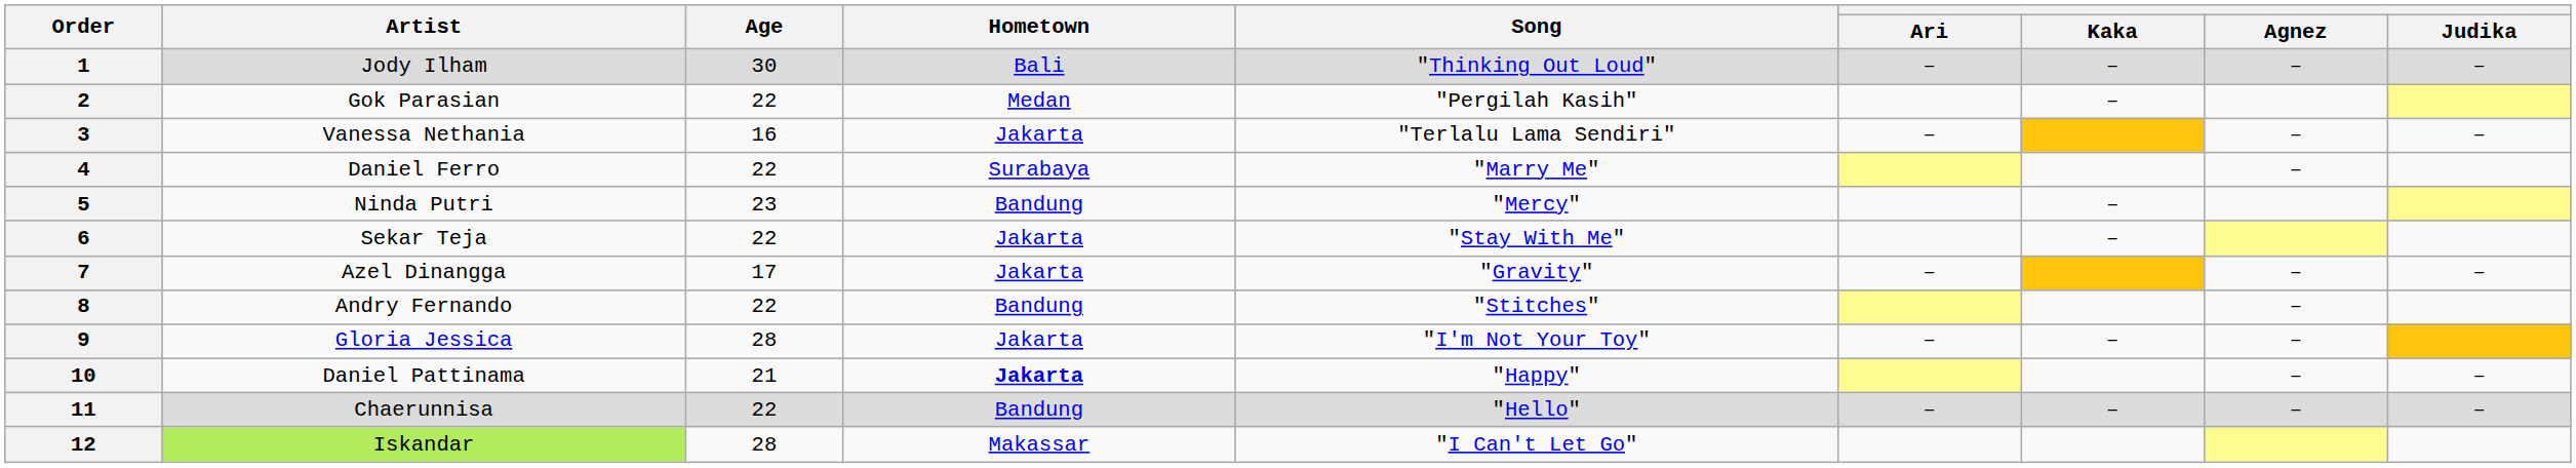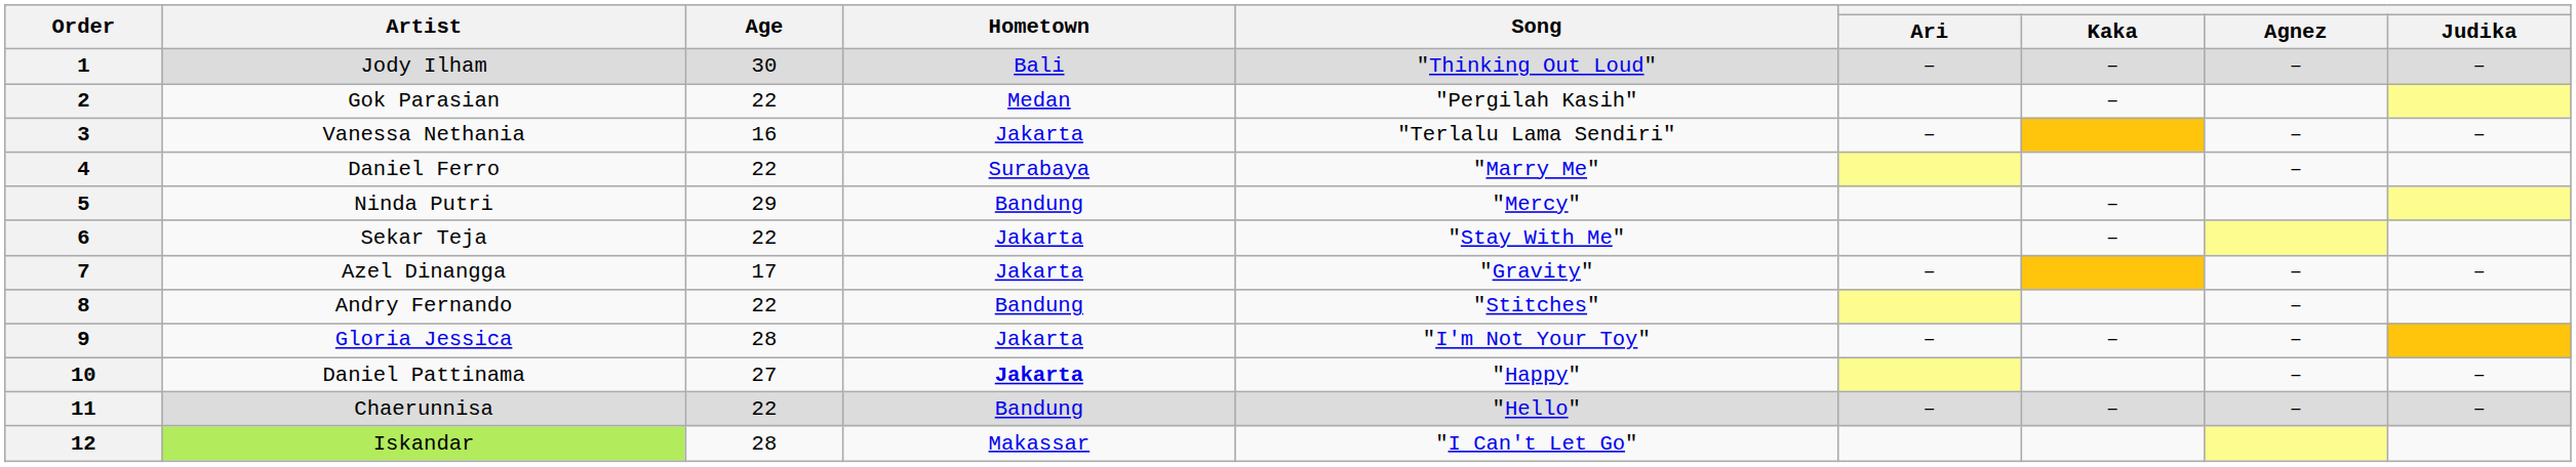5 | Age: 23 -> 29
10 | Age: 21 -> 27
